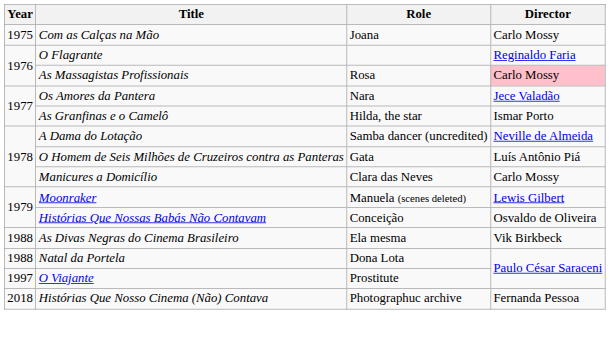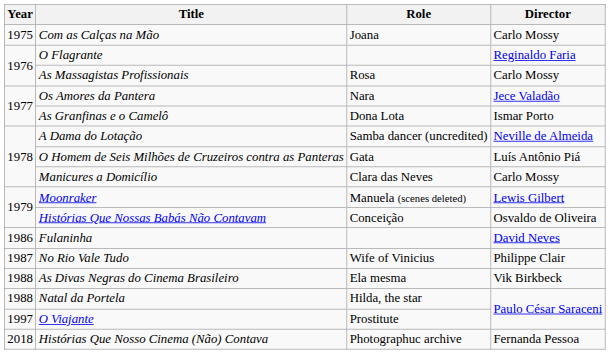As Massagistas Profissionais | Director: pink background -> no background
As Granfinas e o Camelô | Role: Hilda, the star -> Dona Lota
+ row: 1986 | Fulaninha | David Neves
+ row: 1987 | No Rio Vale Tudo | Wife of Vinicius | Philippe Clair
Natal da Portela | Role: Dona Lota -> Hilda, the star
